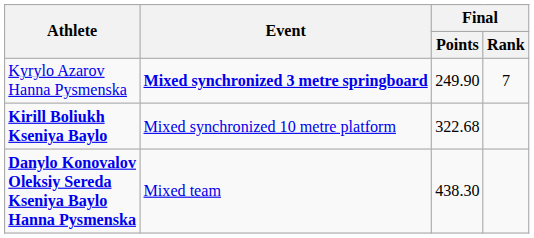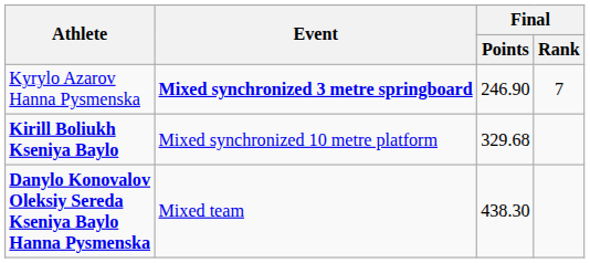Kyrylo Azarov Hanna Pysmenska | Final / Points: 249.90 -> 246.90
Kirill Boliukh Kseniya Baylo | Final / Points: 322.68 -> 329.68
